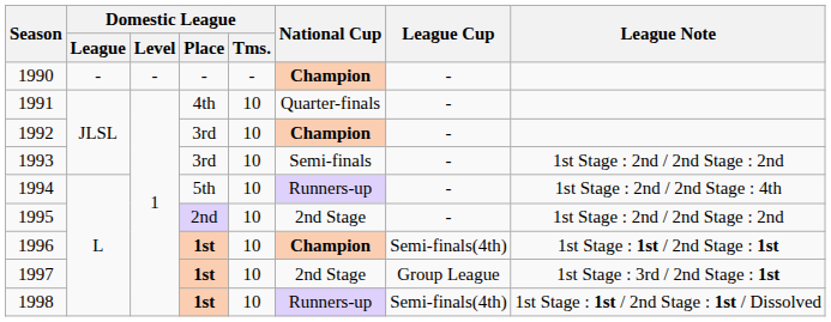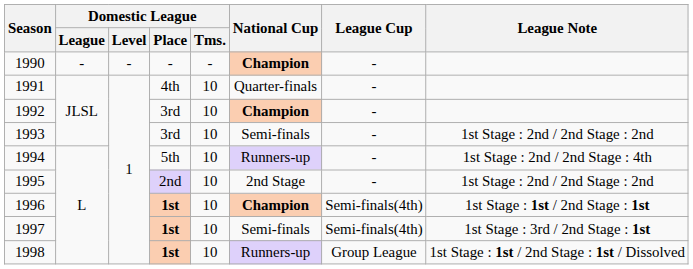1997 | National Cup: 2nd Stage -> Semi-finals
1997 | League Cup: Group League -> Semi-finals(4th)
1998 | League Cup: Semi-finals(4th) -> Group League
